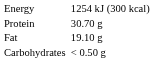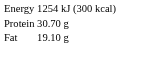- row: Carbohydrates | < 0.50 g
